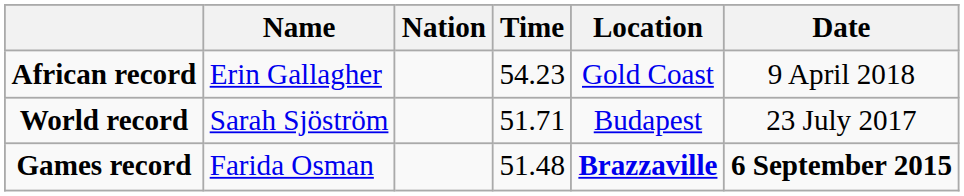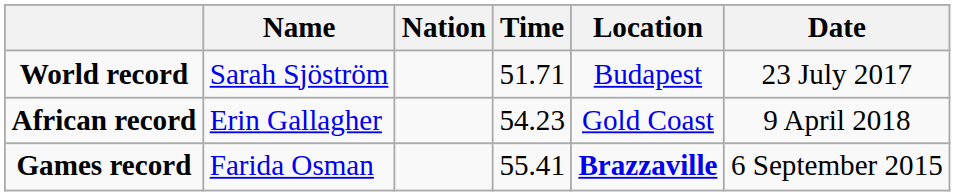rows swapped: World record <-> African record
Games record | Time: 51.48 -> 55.41
Games record | Date: bold -> normal
